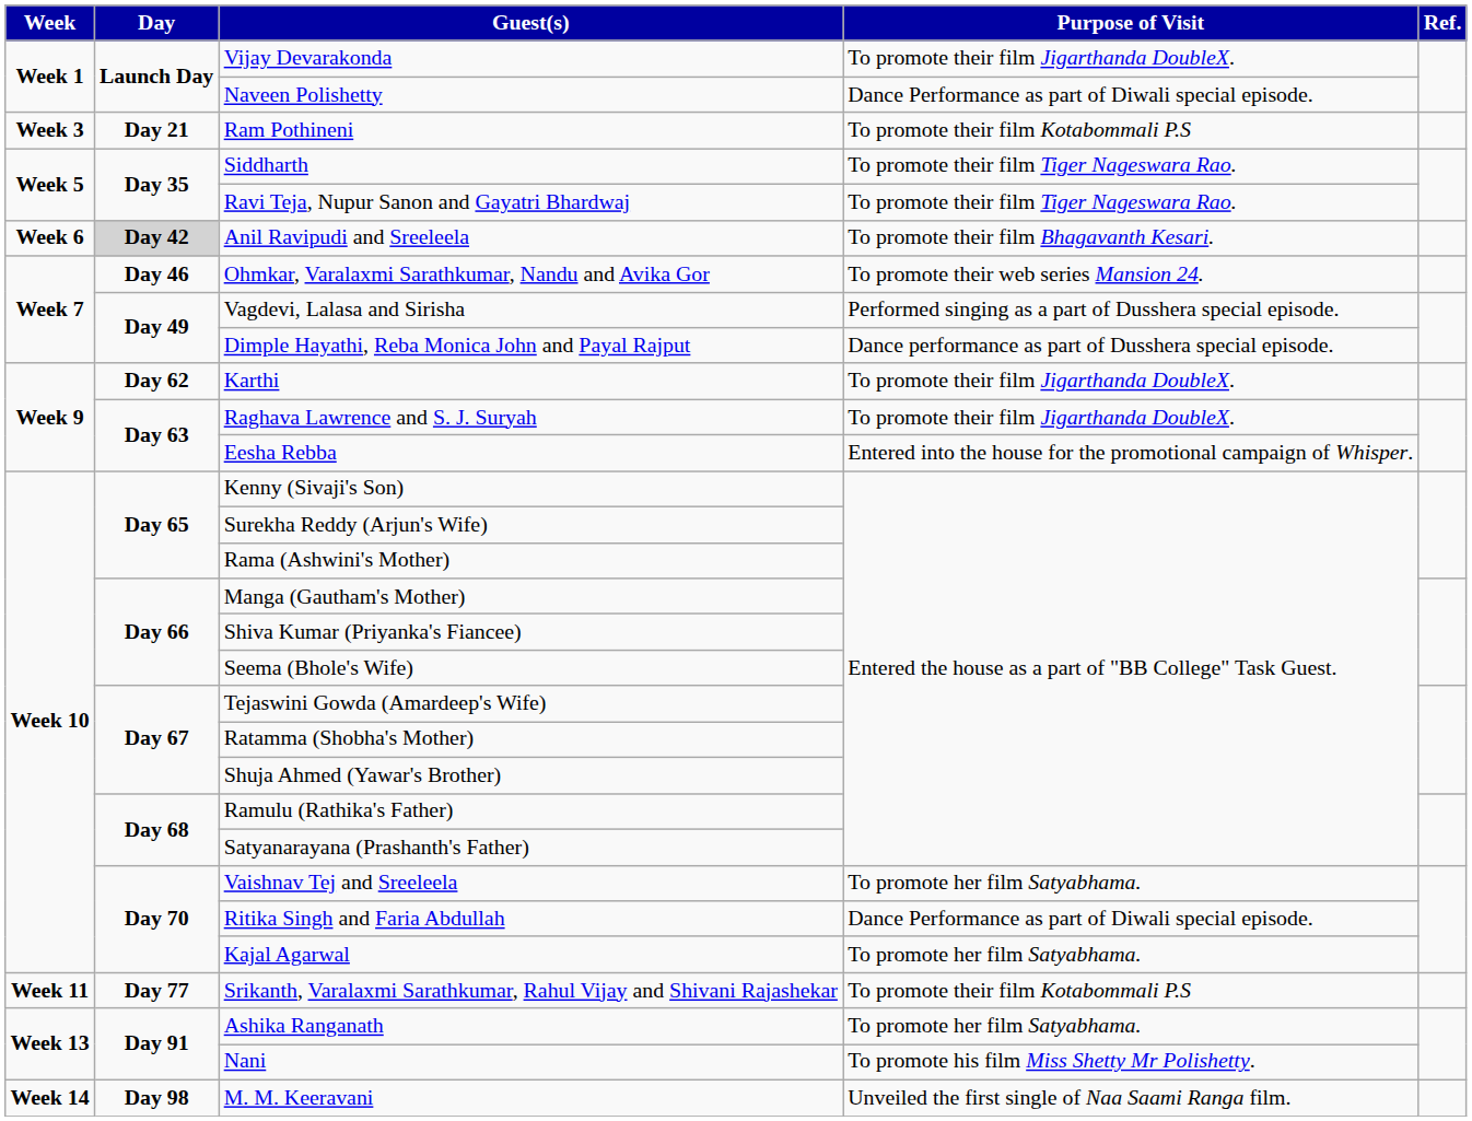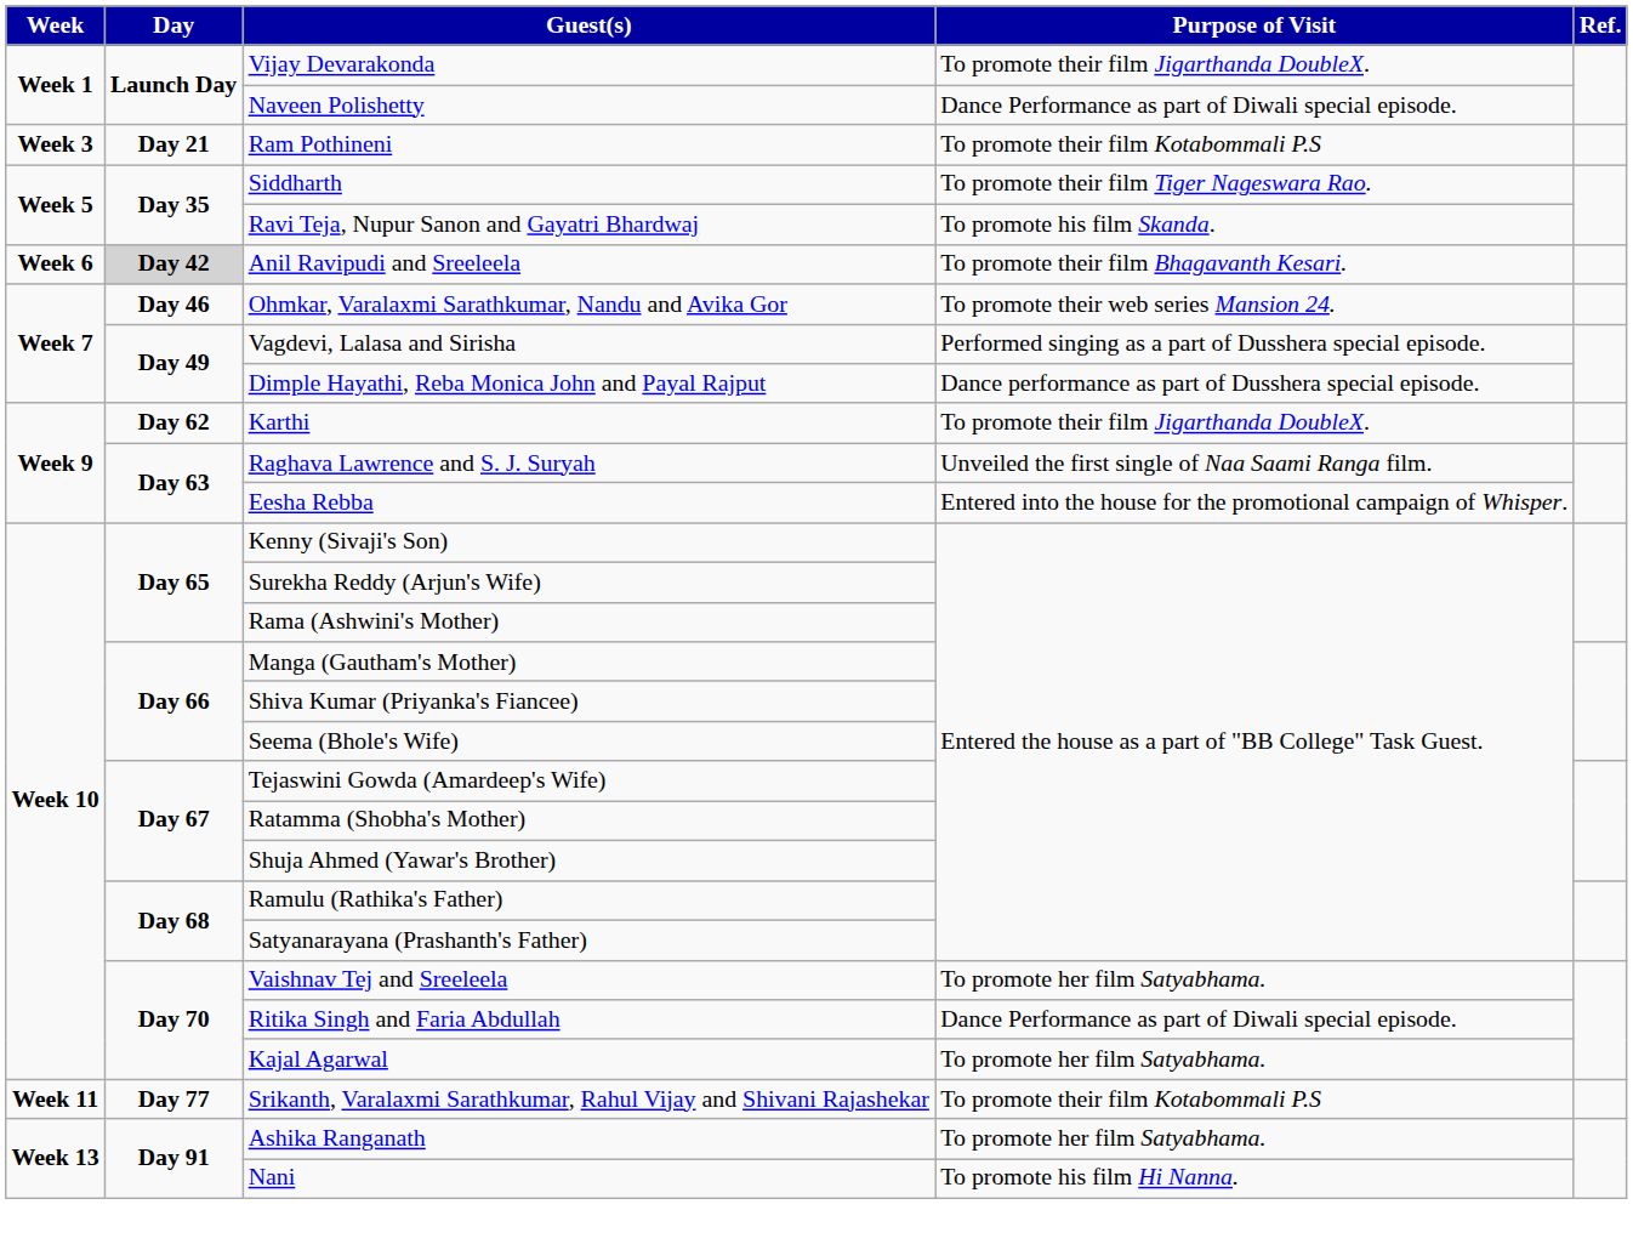Ravi Teja, Nupur Sanon and Gayatri Bhardwaj | Purpose of Visit: To promote their film Tiger Nageswara Rao. -> To promote his film Skanda.
Raghava Lawrence and S. J. Suryah | Purpose of Visit: To promote their film Jigarthanda DoubleX. -> Unveiled the first single of Naa Saami Ranga film.
Nani | Purpose of Visit: To promote his film Miss Shetty Mr Polishetty. -> To promote his film Hi Nanna.
- row: Week 14 | Day 98 | M. M. Keeravani | Unveiled the first single of Naa Saami Ranga film.
